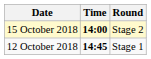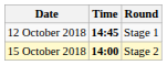rows swapped: 12 October 2018 <-> 15 October 2018
